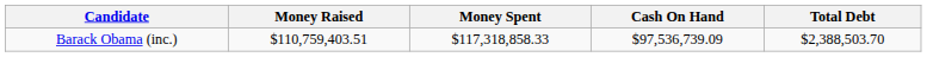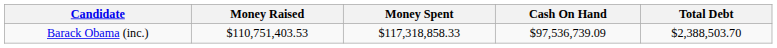Barack Obama (inc.) | Money Raised: $110,759,403.51 -> $110,751,403.53
